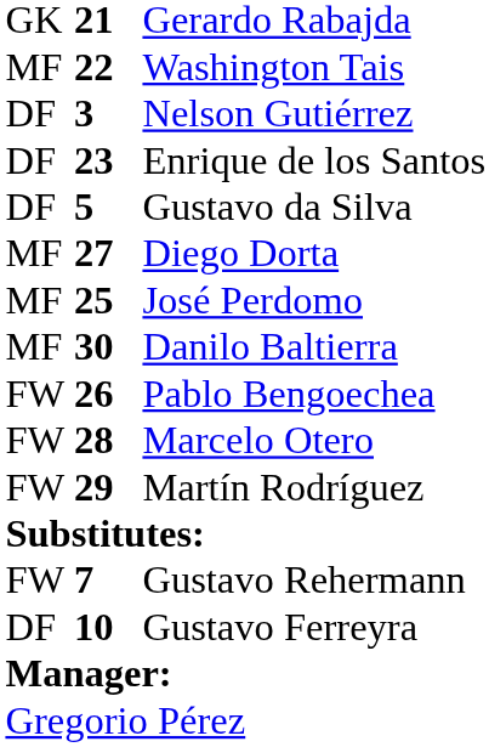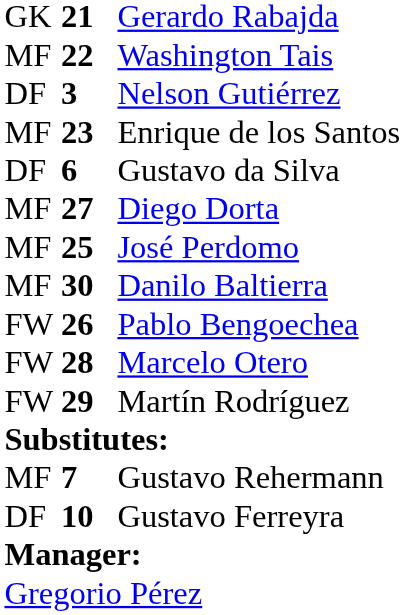Enrique de los Santos | column 1: DF -> MF
Gustavo da Silva | column 2: 5 -> 6
Gustavo Rehermann | column 1: FW -> MF
